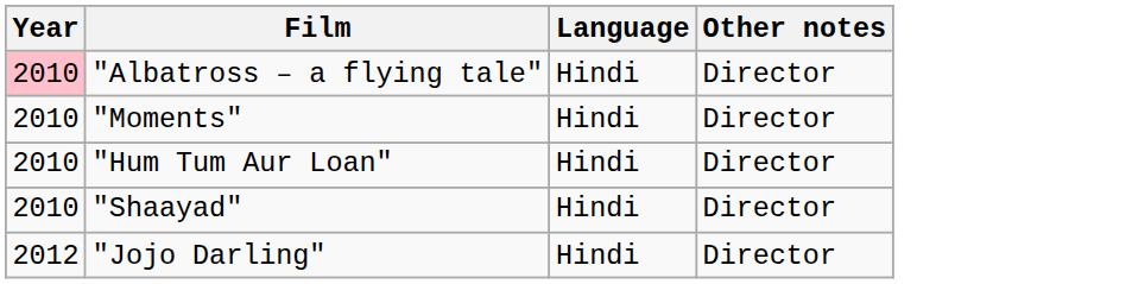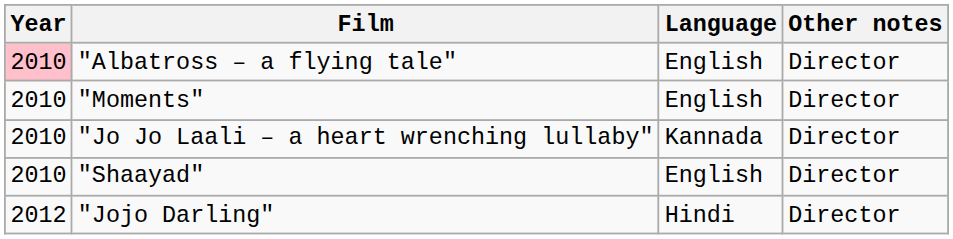"Albatross – a flying tale" | Language: Hindi -> English
"Moments" | Language: Hindi -> English
+ row: 2010 | "Jo Jo Laali – a heart wrenching lullaby" | Kannada | Director
- row: 2010 | "Hum Tum Aur Loan" | Hindi | Director
"Shaayad" | Language: Hindi -> English
